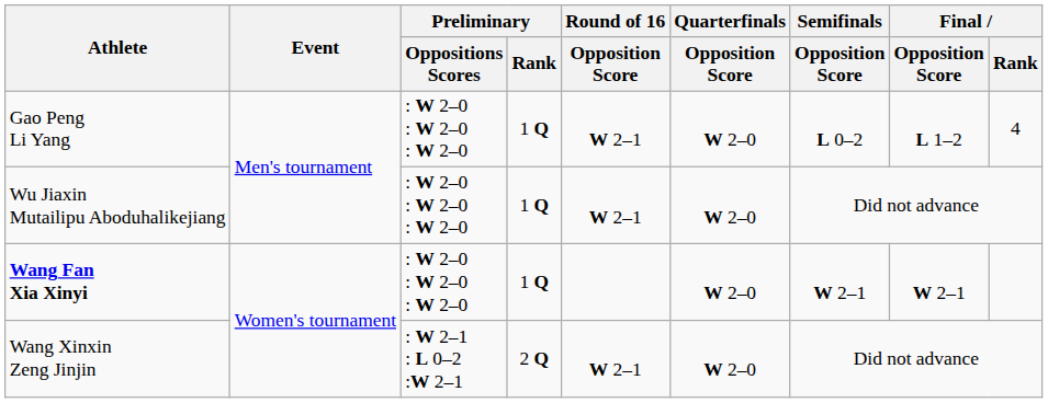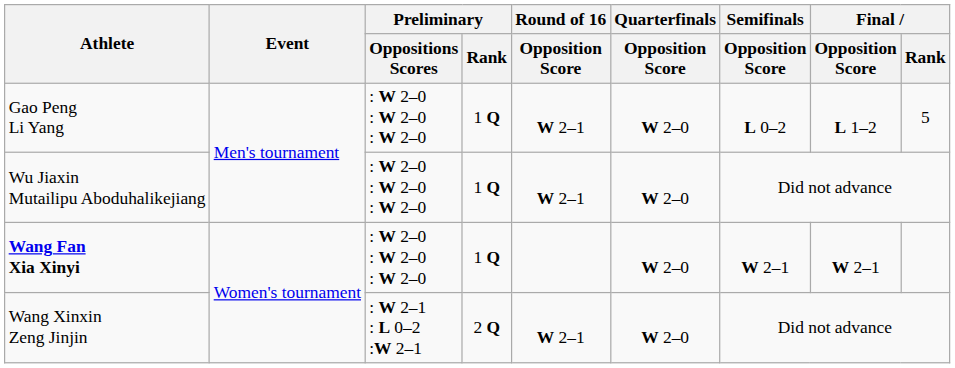Gao Peng Li Yang | Final / Rank: 4 -> 5
